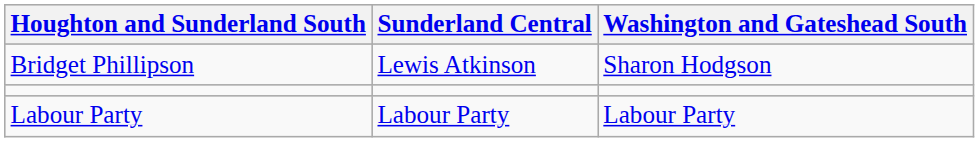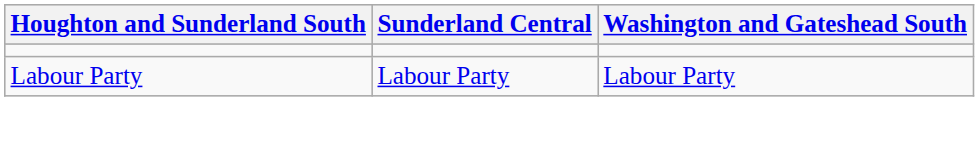- row: Bridget Phillipson | Lewis Atkinson | Sharon Hodgson
